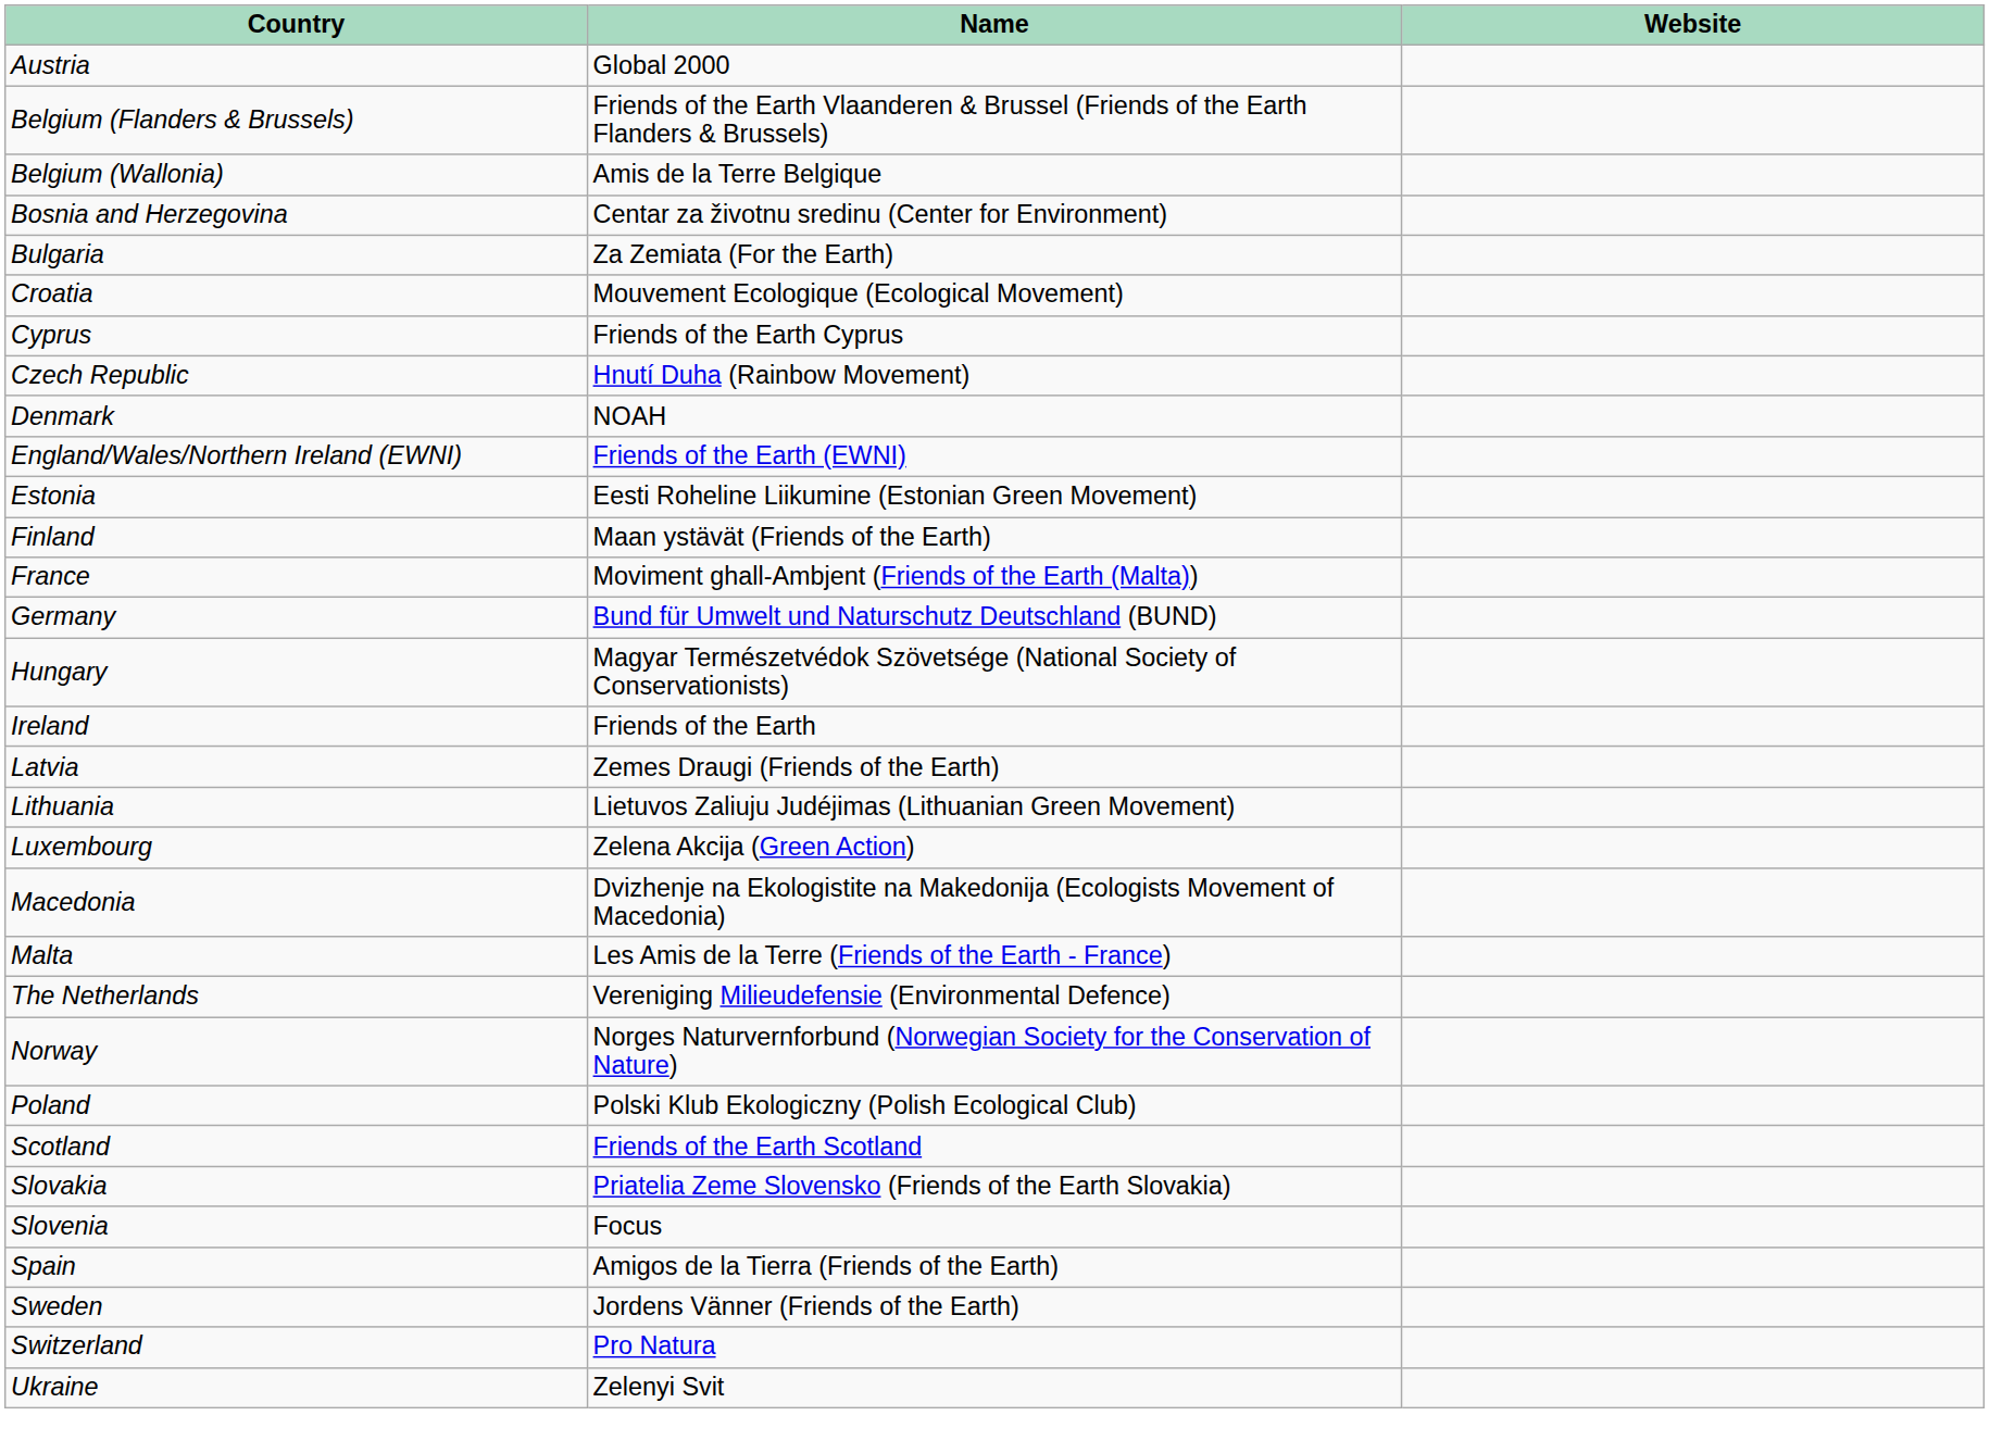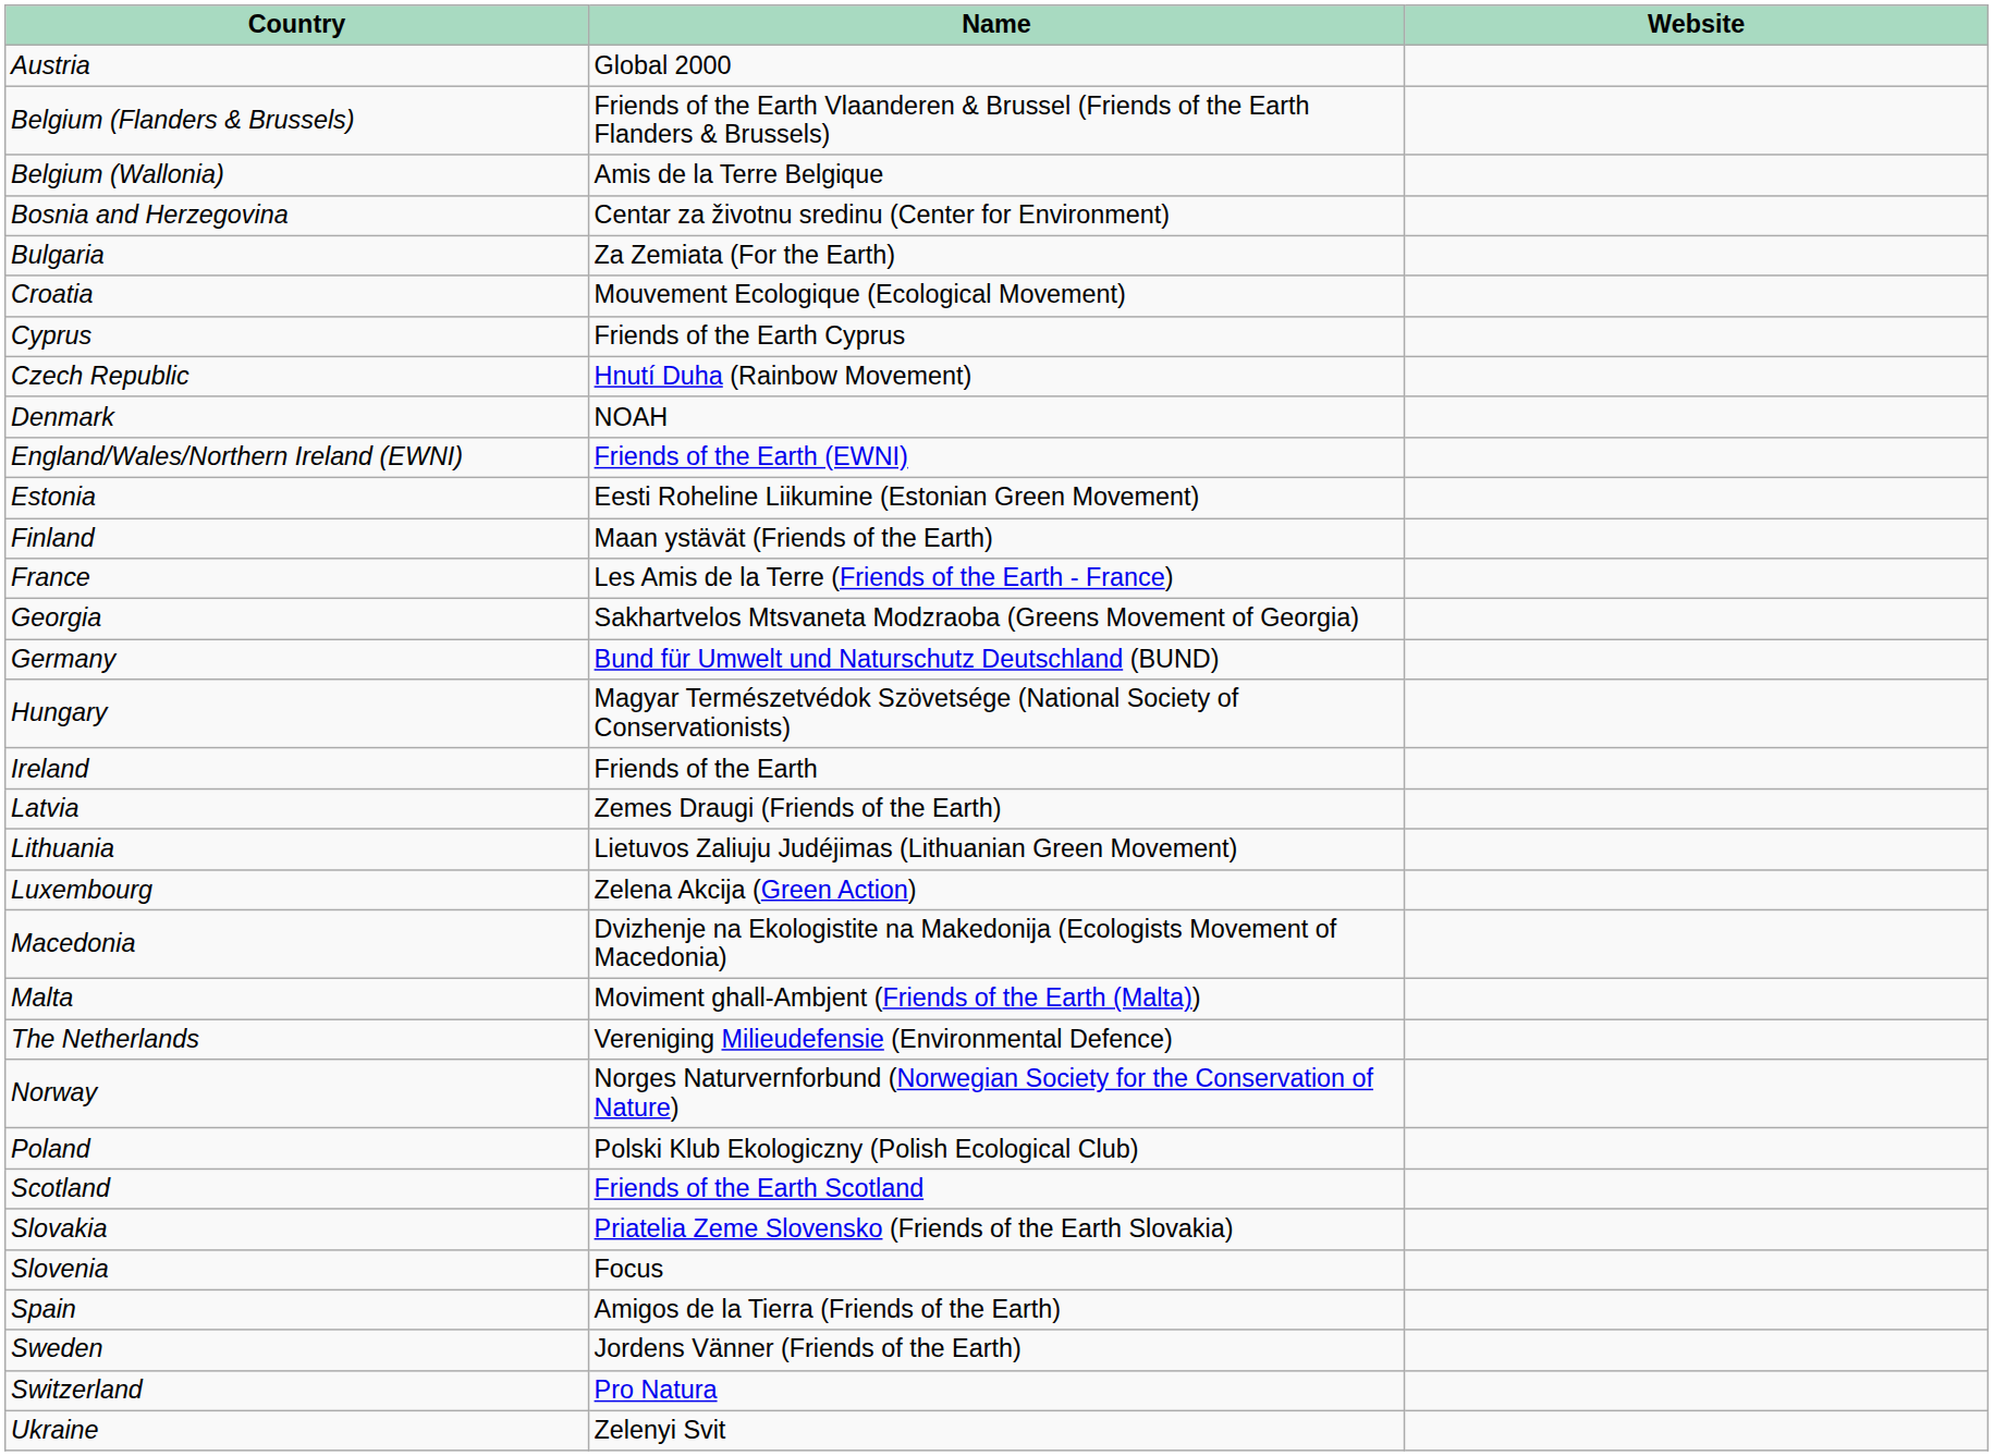France | Name: Moviment ghall-Ambjent (Friends of the Earth (Malta)) -> Les Amis de la Terre (Friends of the Earth - France)
+ row: Georgia | Sakhartvelos Mtsvaneta Modzraoba (Greens Movement of Georgia)
Malta | Name: Les Amis de la Terre (Friends of the Earth - France) -> Moviment ghall-Ambjent (Friends of the Earth (Malta))
